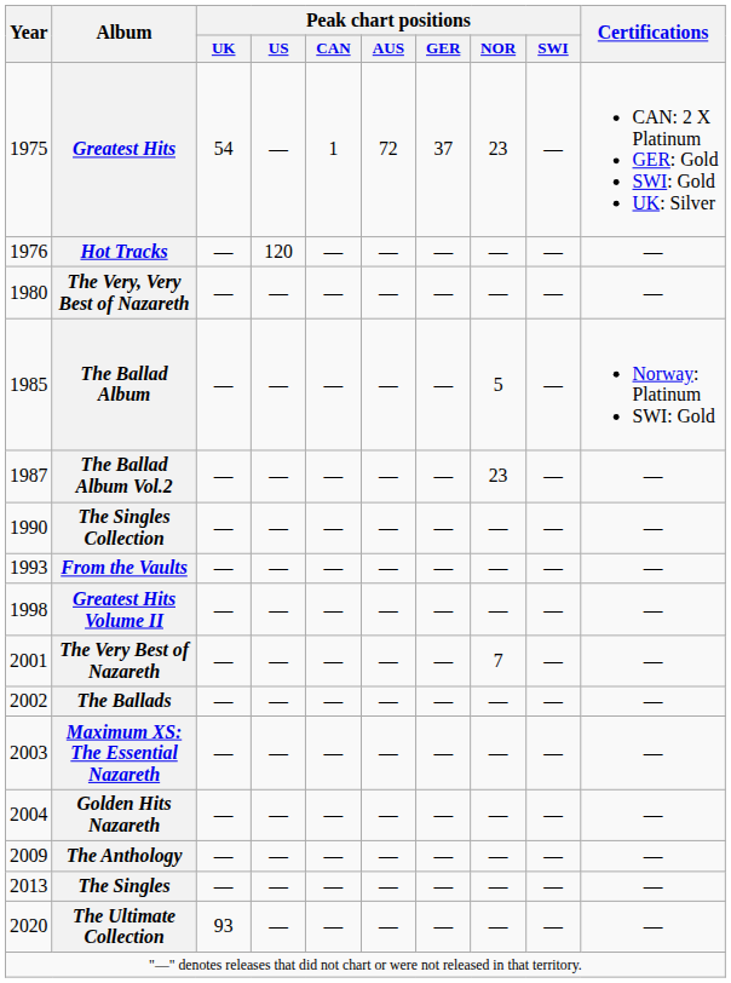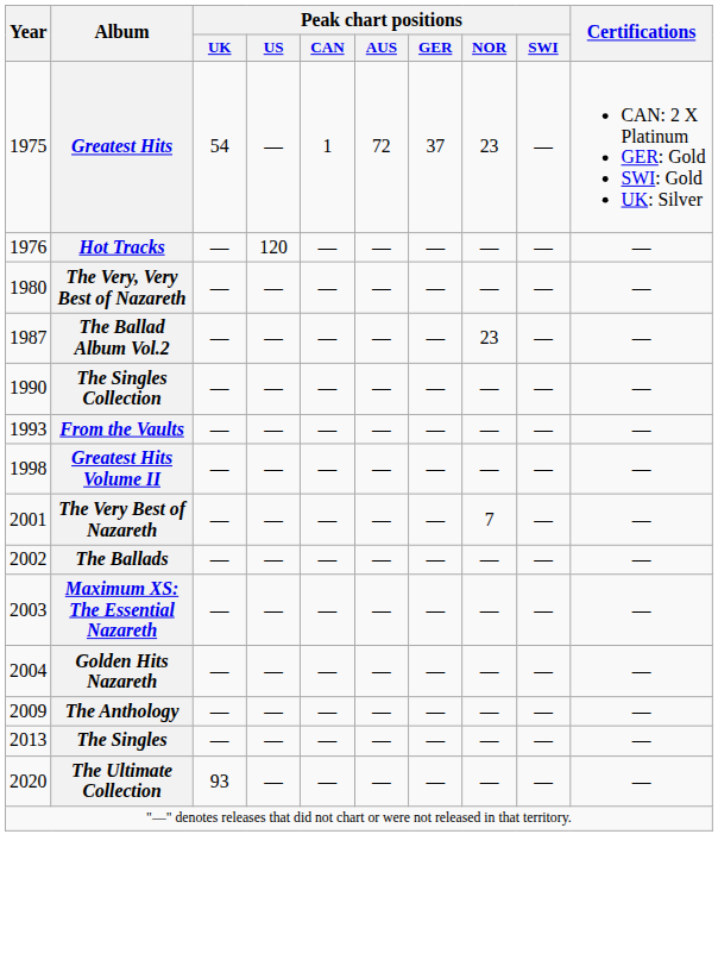- row: 1985 | The Ballad Album | — | — | — | — | — | 5 | — | Norway: Platinum SWI: Gold
